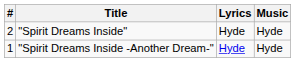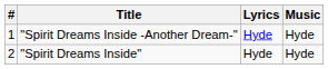rows swapped: "Spirit Dreams Inside -Another Dream-" <-> "Spirit Dreams Inside"
